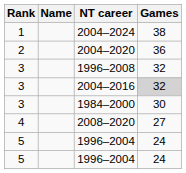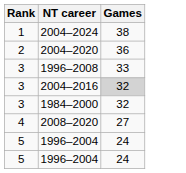- column: Name
1996–2008 | Games: 32 -> 33
1984–2000 | Games: 30 -> 32
